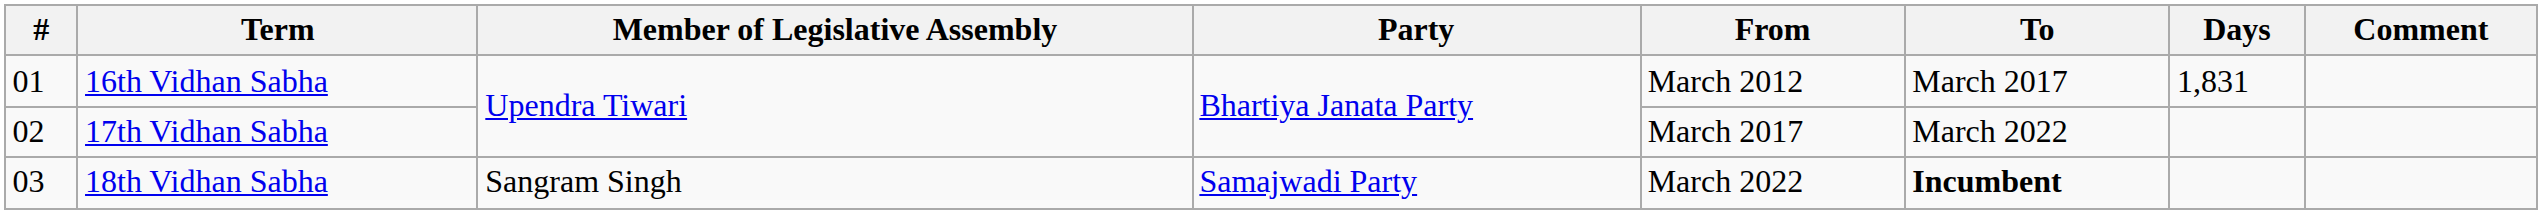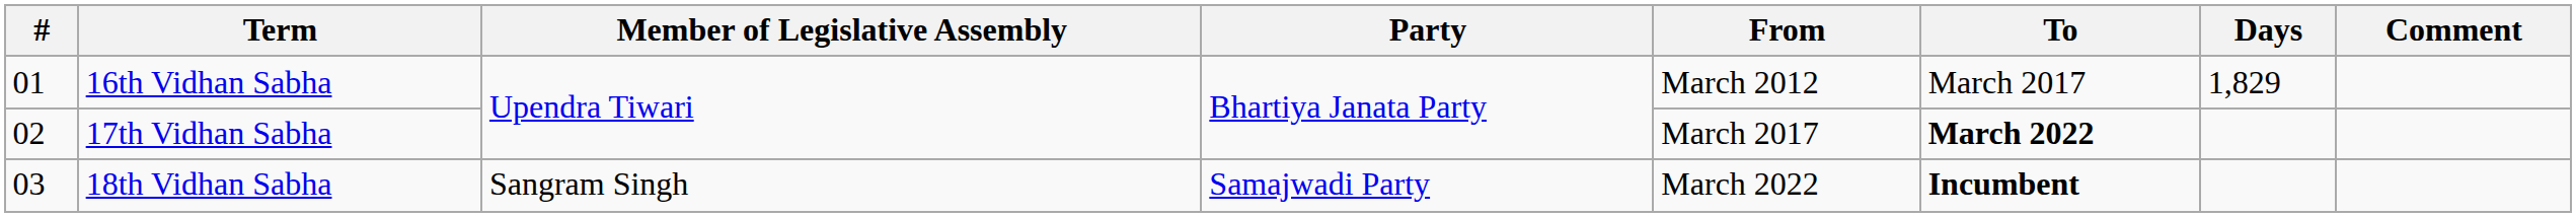16th Vidhan Sabha | Days: 1,831 -> 1,829
17th Vidhan Sabha | To: normal -> bold
